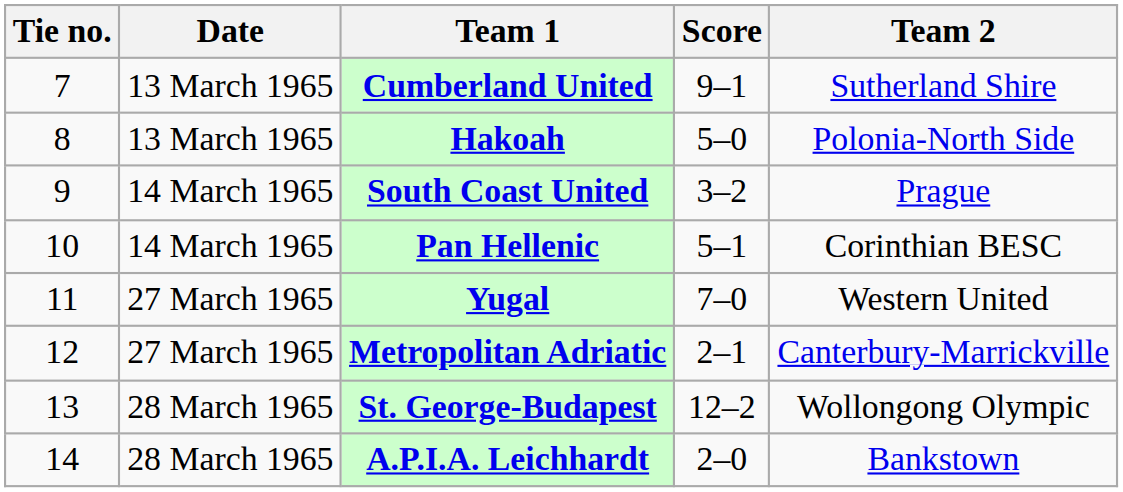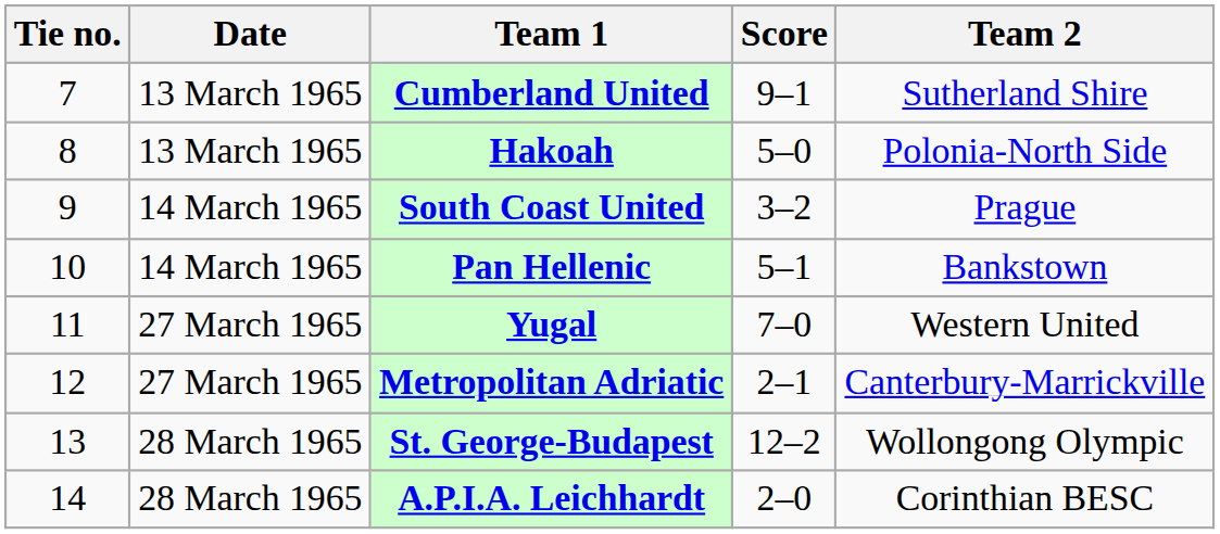Pan Hellenic | Team 2: Corinthian BESC -> Bankstown
A.P.I.A. Leichhardt | Team 2: Bankstown -> Corinthian BESC
